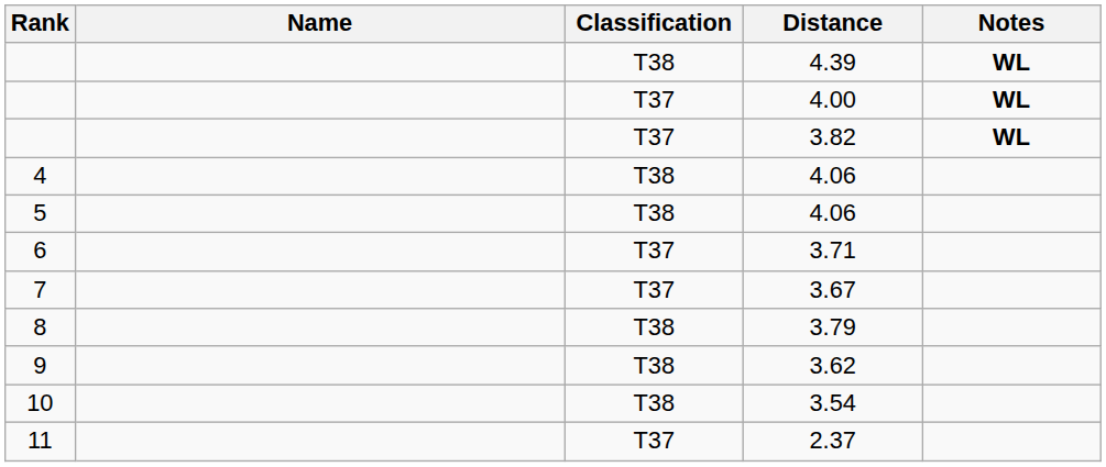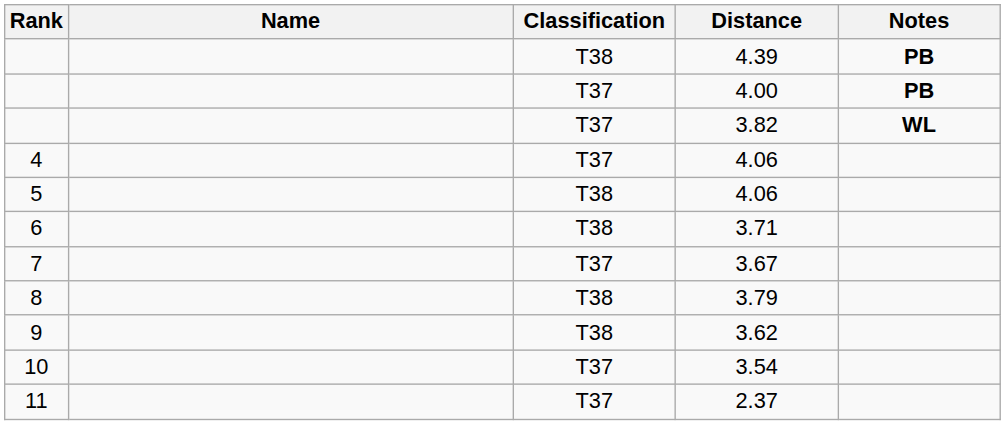4.39 | Notes: WL -> PB
4.00 | Notes: WL -> PB
4 / 4.06 | Classification: T38 -> T37
3.71 | Classification: T37 -> T38
3.54 | Classification: T38 -> T37
